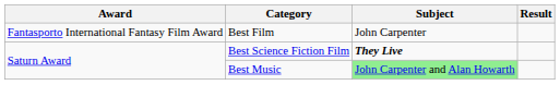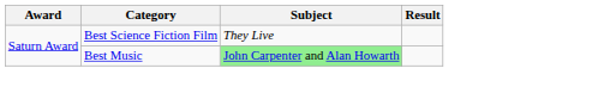- row: Fantasporto International Fantasy Film Award | Best Film | John Carpenter
Best Science Fiction Film | Subject: bold -> normal
